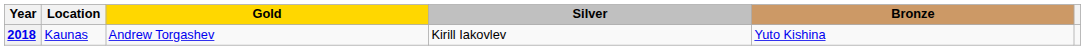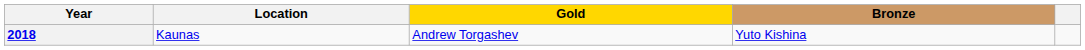- column: Silver | Kirill Iakovlev
